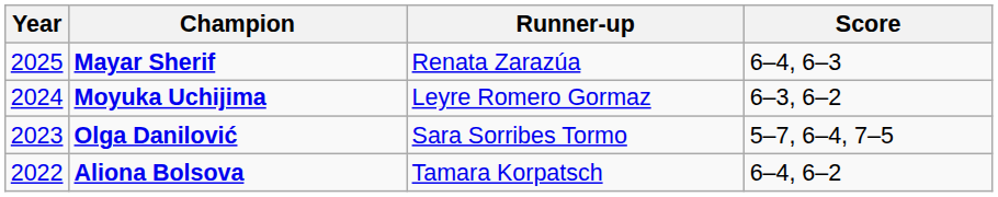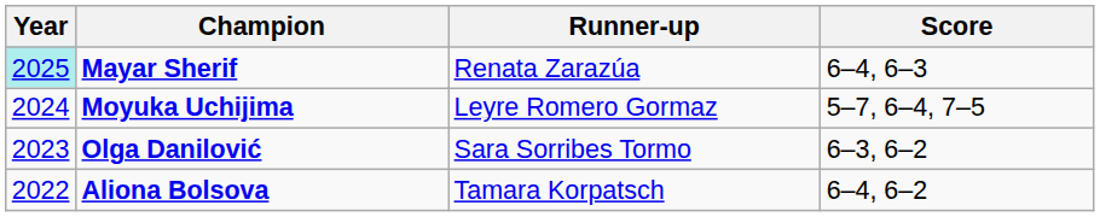Mayar Sherif | Year: no background -> paleturquoise background
Moyuka Uchijima | Score: 6–3, 6–2 -> 5–7, 6–4, 7–5
Olga Danilović | Score: 5–7, 6–4, 7–5 -> 6–3, 6–2
